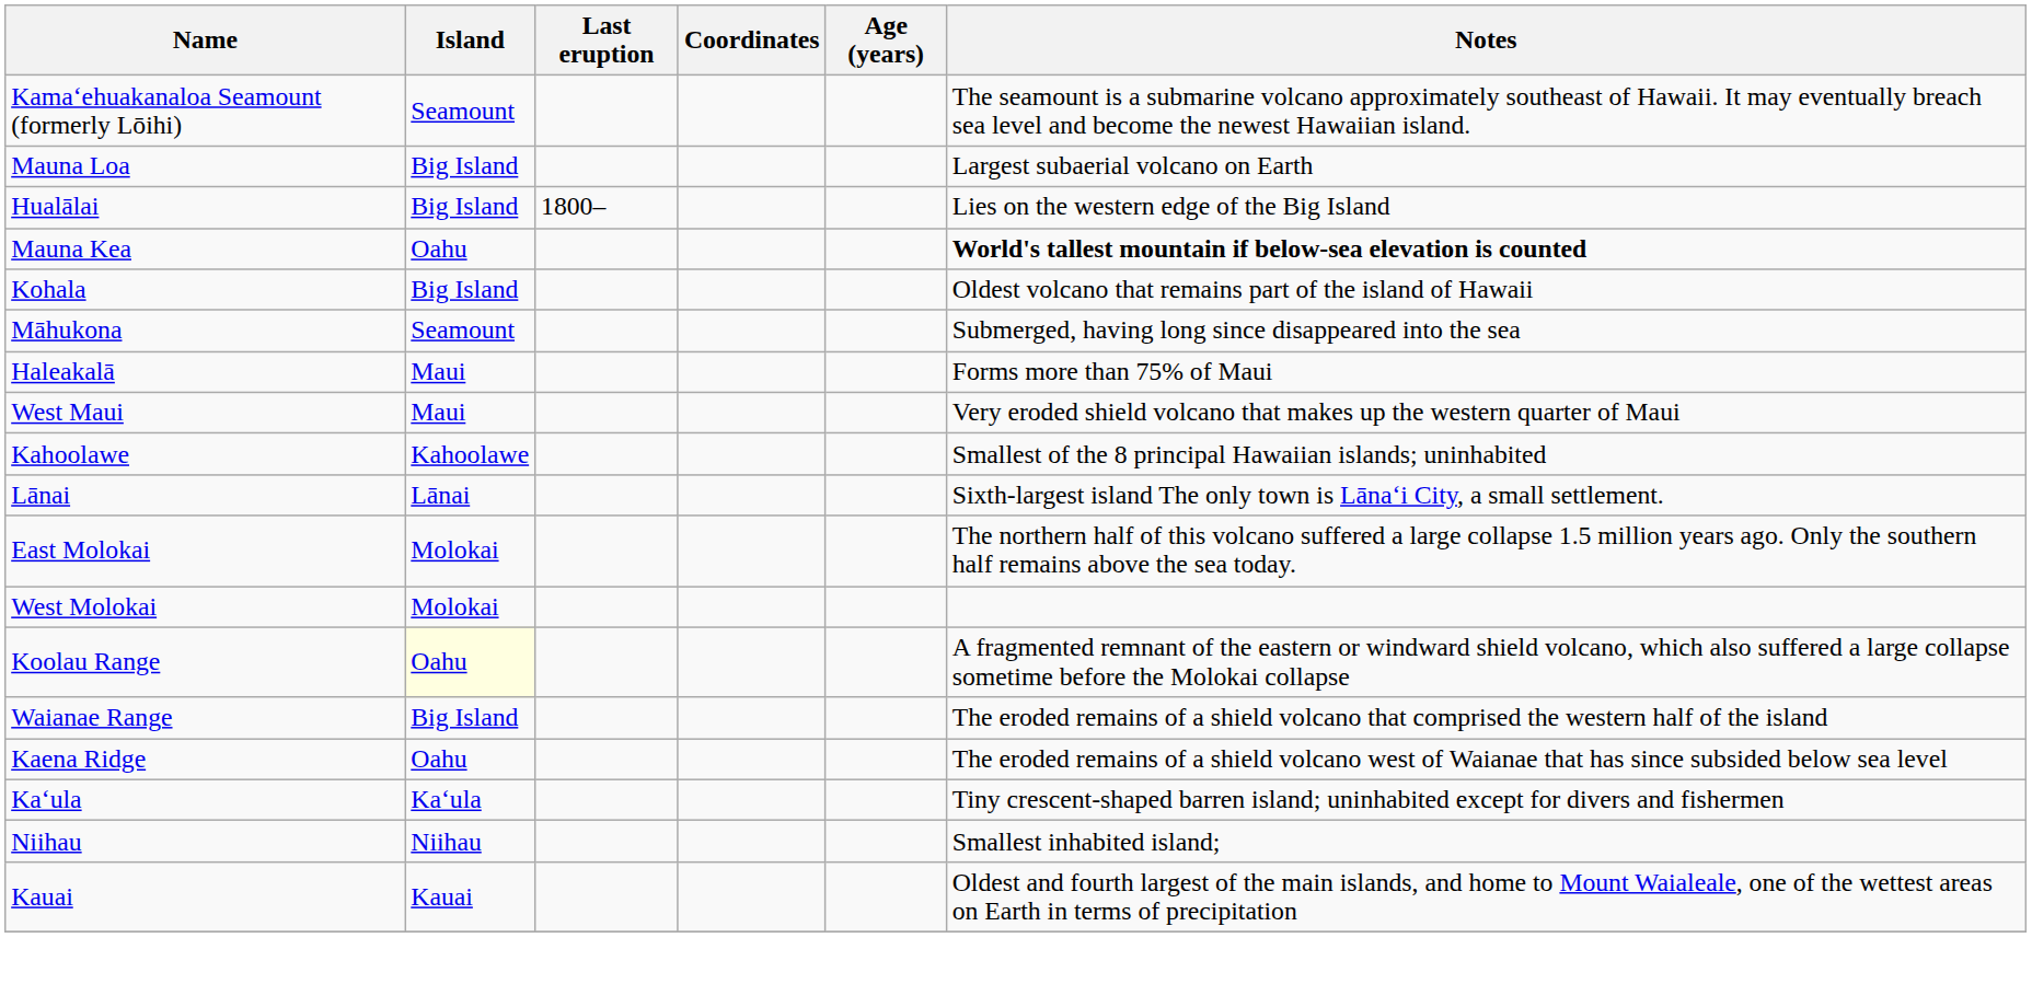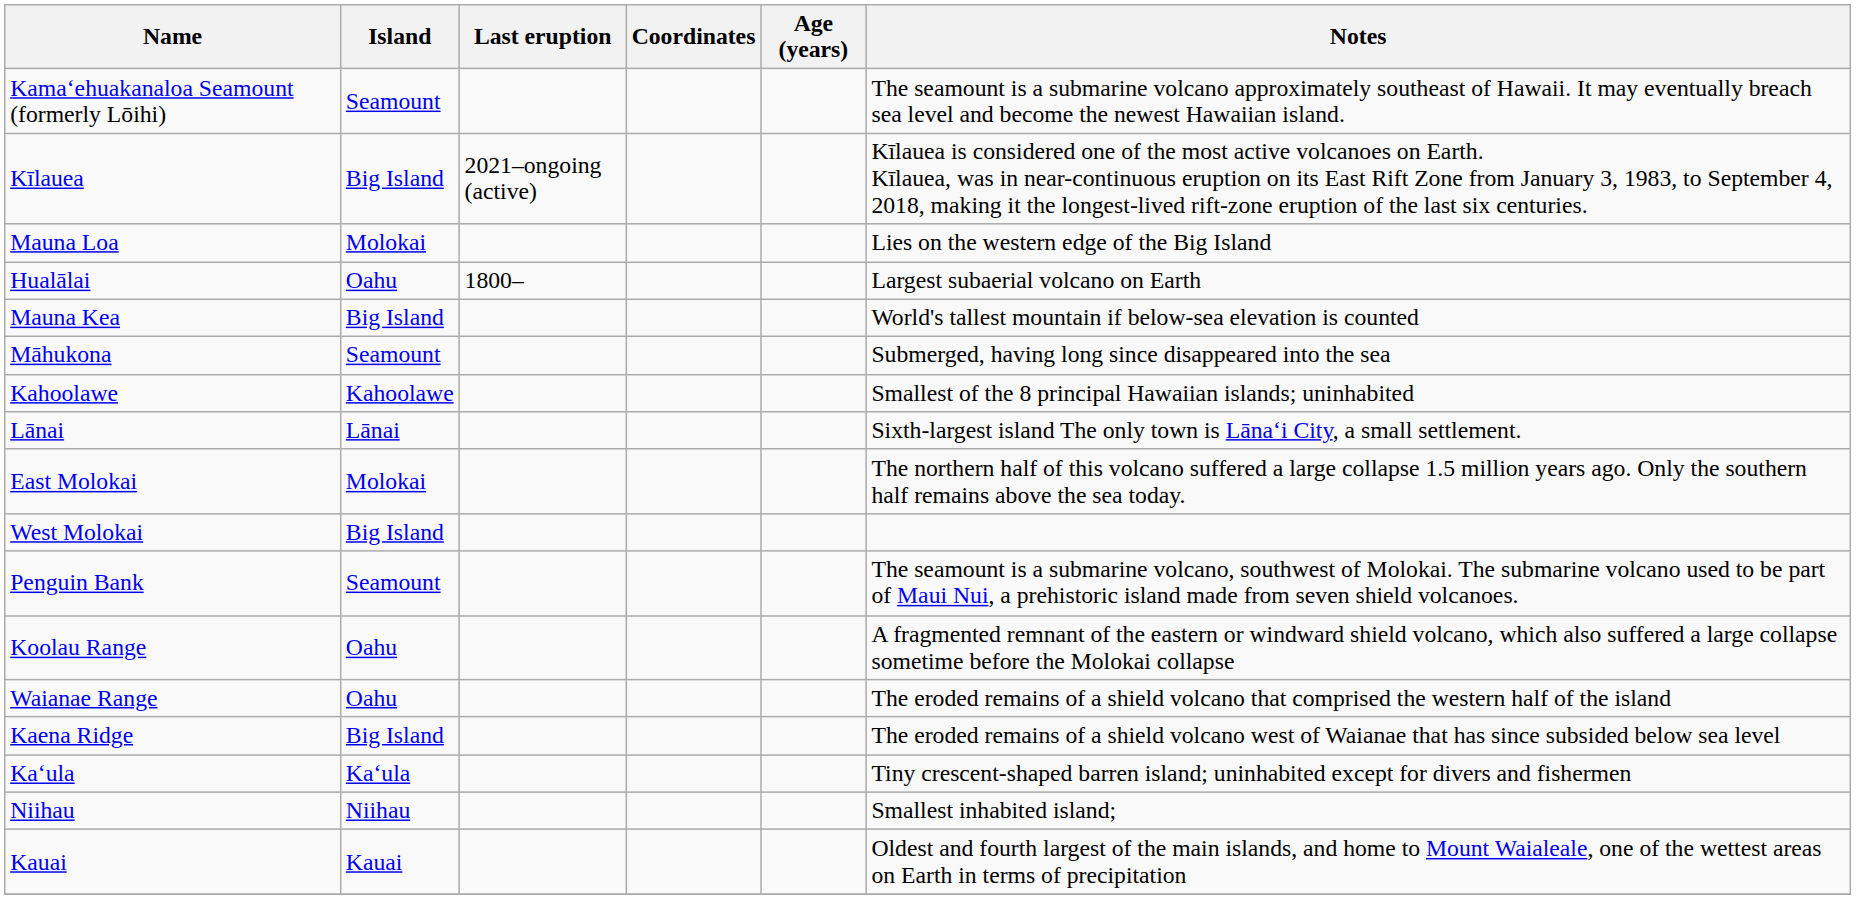+ row: Kīlauea | Big Island | 2021–ongoing (active) | Kīlauea is considered one of the most active volcanoes on Earth. Kīlauea, was in near-continuous eruption on its East Rift Zone from January 3, 1983, to September 4, 2018, making it the longest-lived rift-zone eruption of the last six centuries.
Mauna Loa | Island: Big Island -> Molokai
Mauna Loa | Notes: Largest subaerial volcano on Earth -> Lies on the western edge of the Big Island
Hualālai | Island: Big Island -> Oahu
Hualālai | Notes: Lies on the western edge of the Big Island -> Largest subaerial volcano on Earth
Mauna Kea | Island: Oahu -> Big Island
Mauna Kea | Notes: bold -> normal
- row: Kohala | Big Island | Oldest volcano that remains part of the island of Hawaii
- row: Haleakalā | Maui | Forms more than 75% of Maui
- row: West Maui | Maui | Very eroded shield volcano that makes up the western quarter of Maui
West Molokai | Island: Molokai -> Big Island
+ row: Penguin Bank | Seamount | The seamount is a submarine volcano, southwest of Molokai. The submarine volcano used to be part of Maui Nui, a prehistoric island made from seven shield volcanoes.
Koolau Range | Island: lightyellow background -> no background
Waianae Range | Island: Big Island -> Oahu
Kaena Ridge | Island: Oahu -> Big Island
